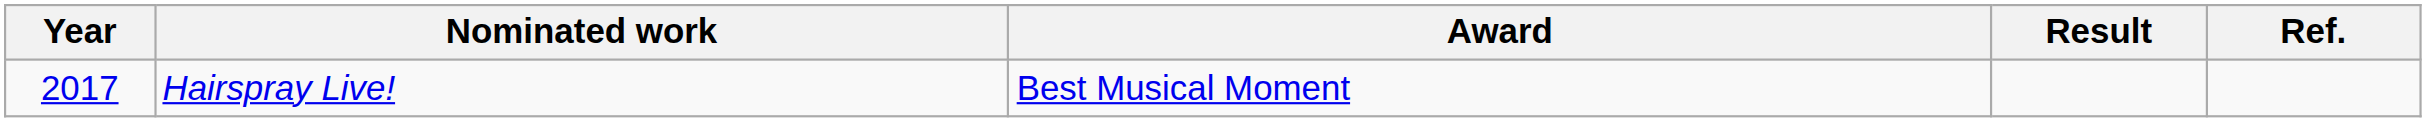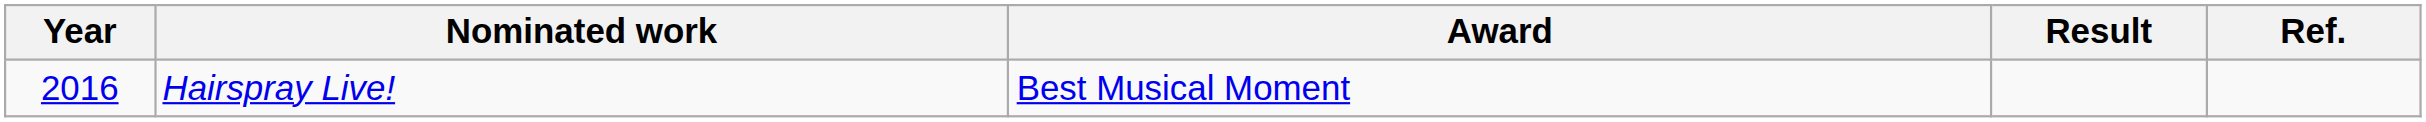Hairspray Live! | Year: 2017 -> 2016
